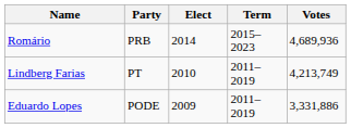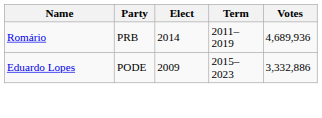Romário | Term: 2015–2023 -> 2011–2019
- row: Lindberg Farias | PT | 2010 | 2011–2019 | 4,213,749
Eduardo Lopes | Term: 2011–2019 -> 2015–2023
Eduardo Lopes | Votes: 3,331,886 -> 3,332,886
